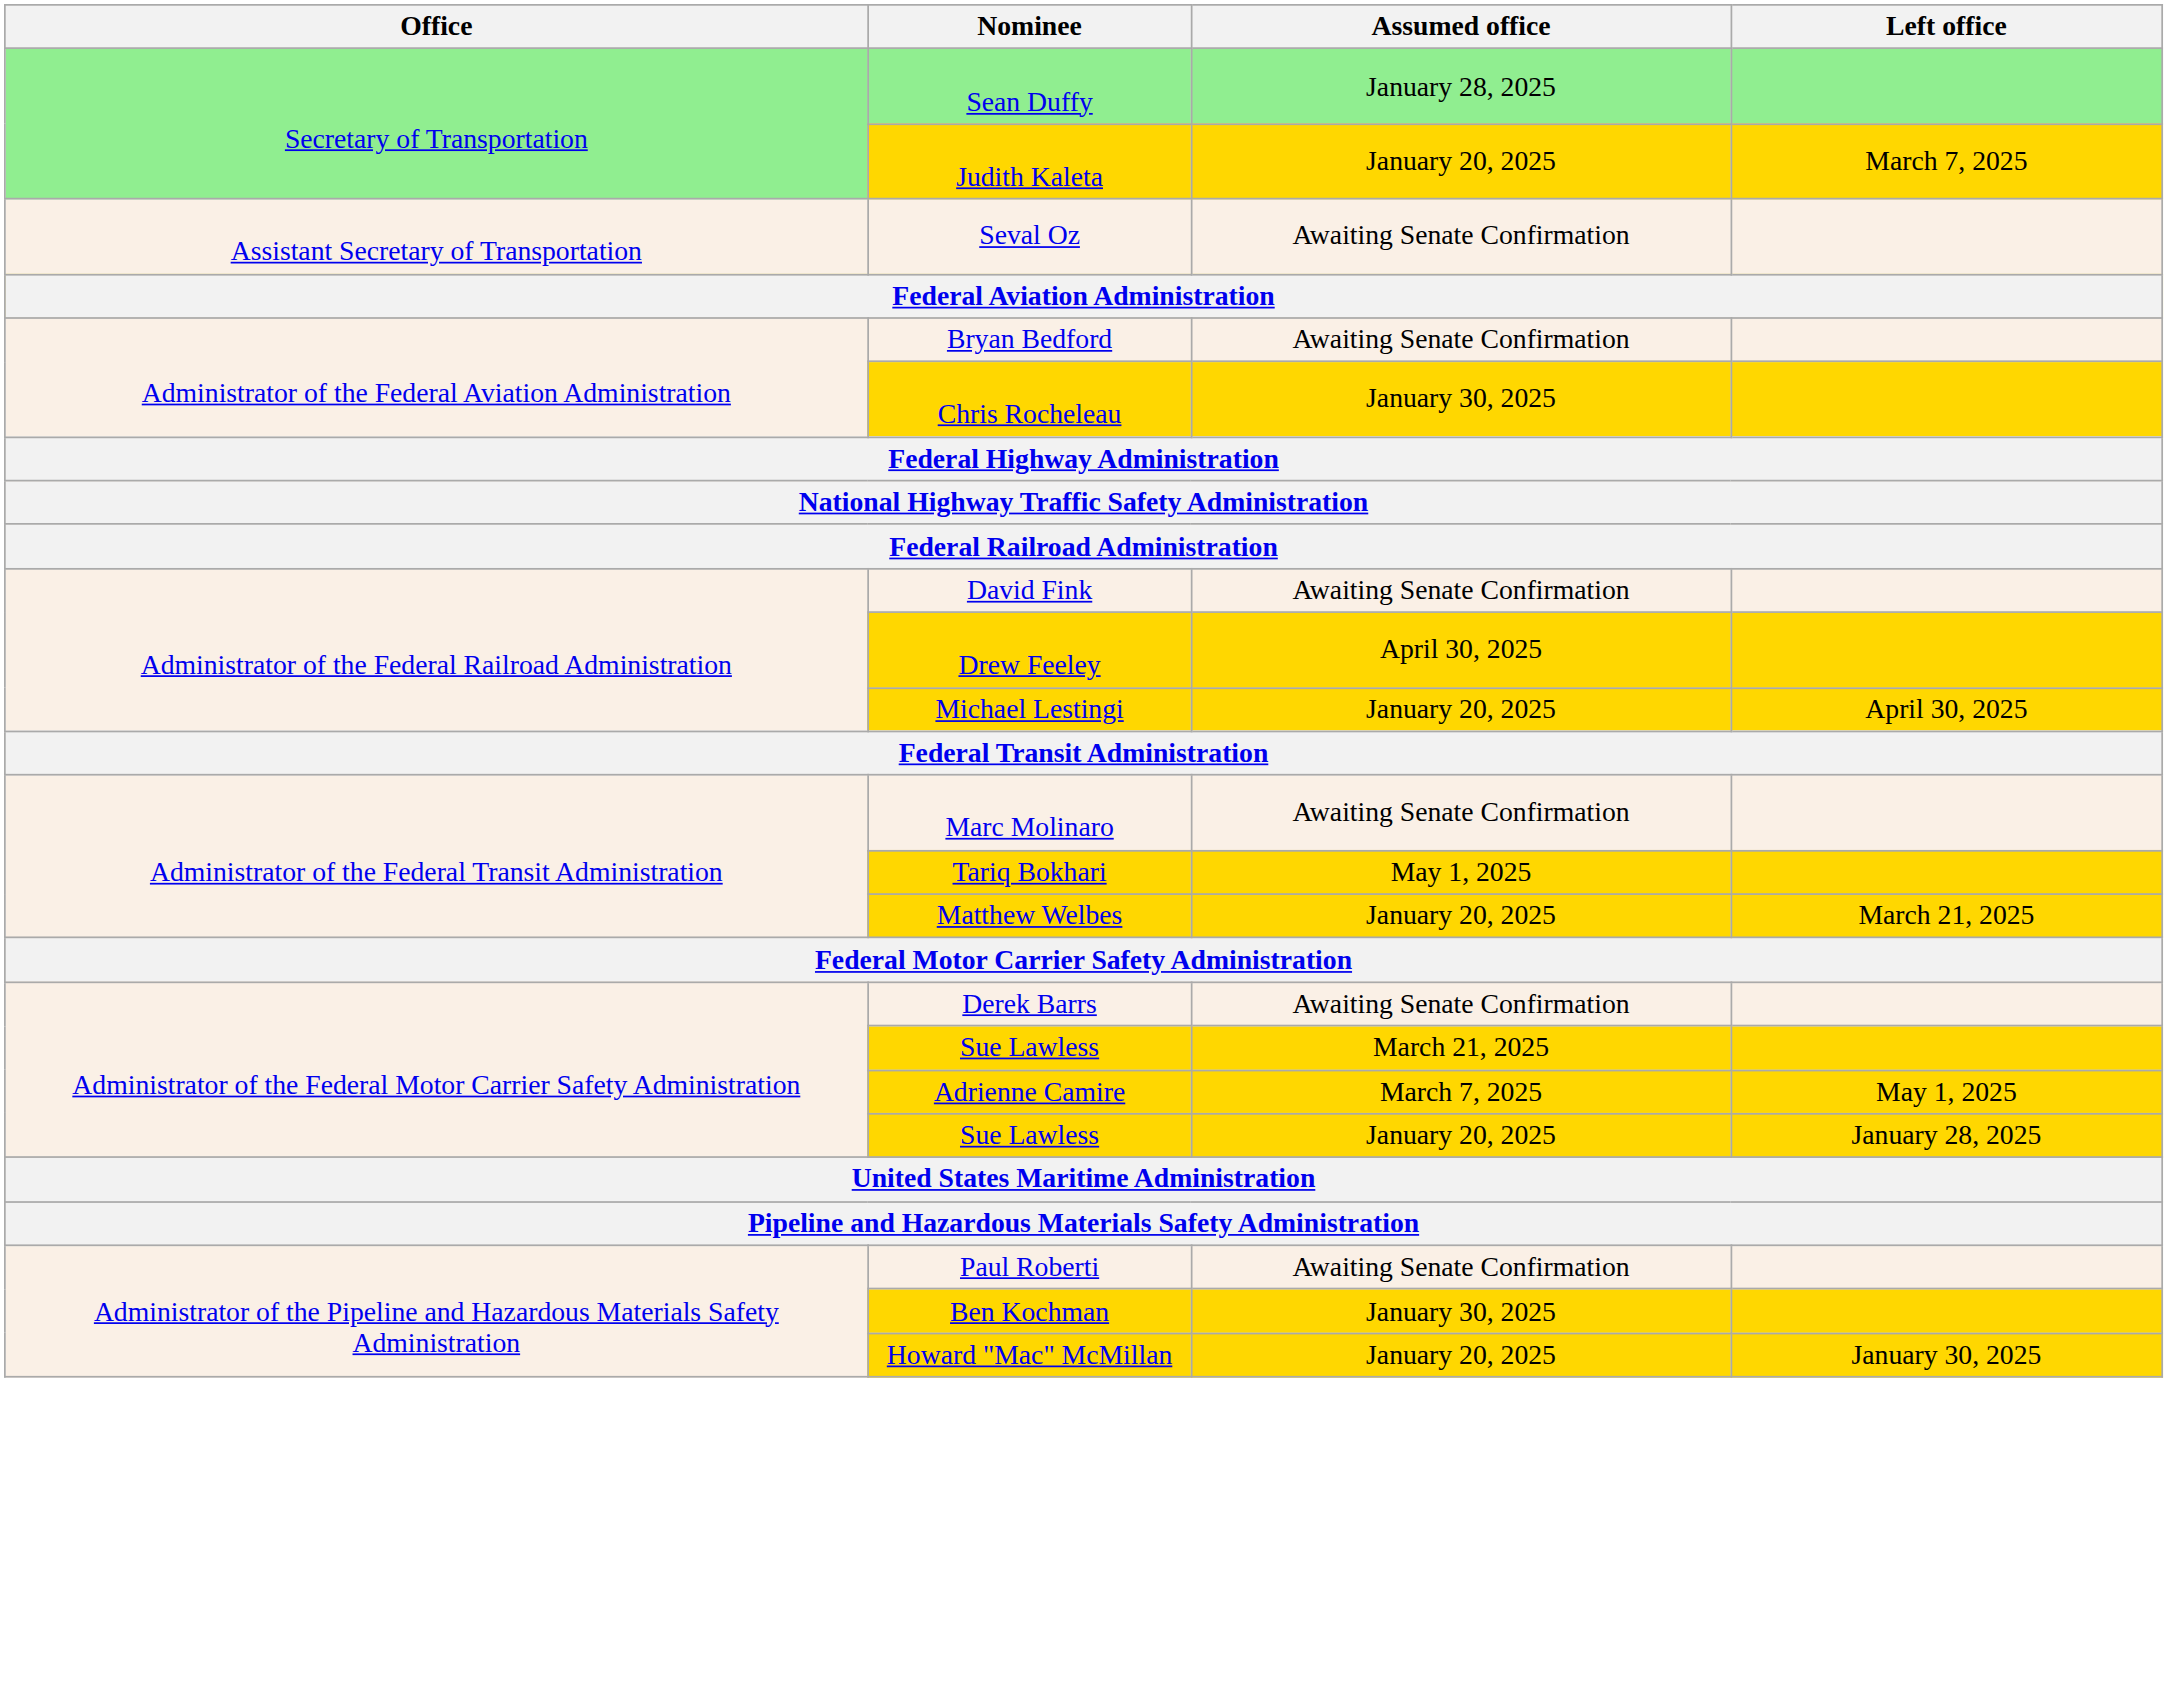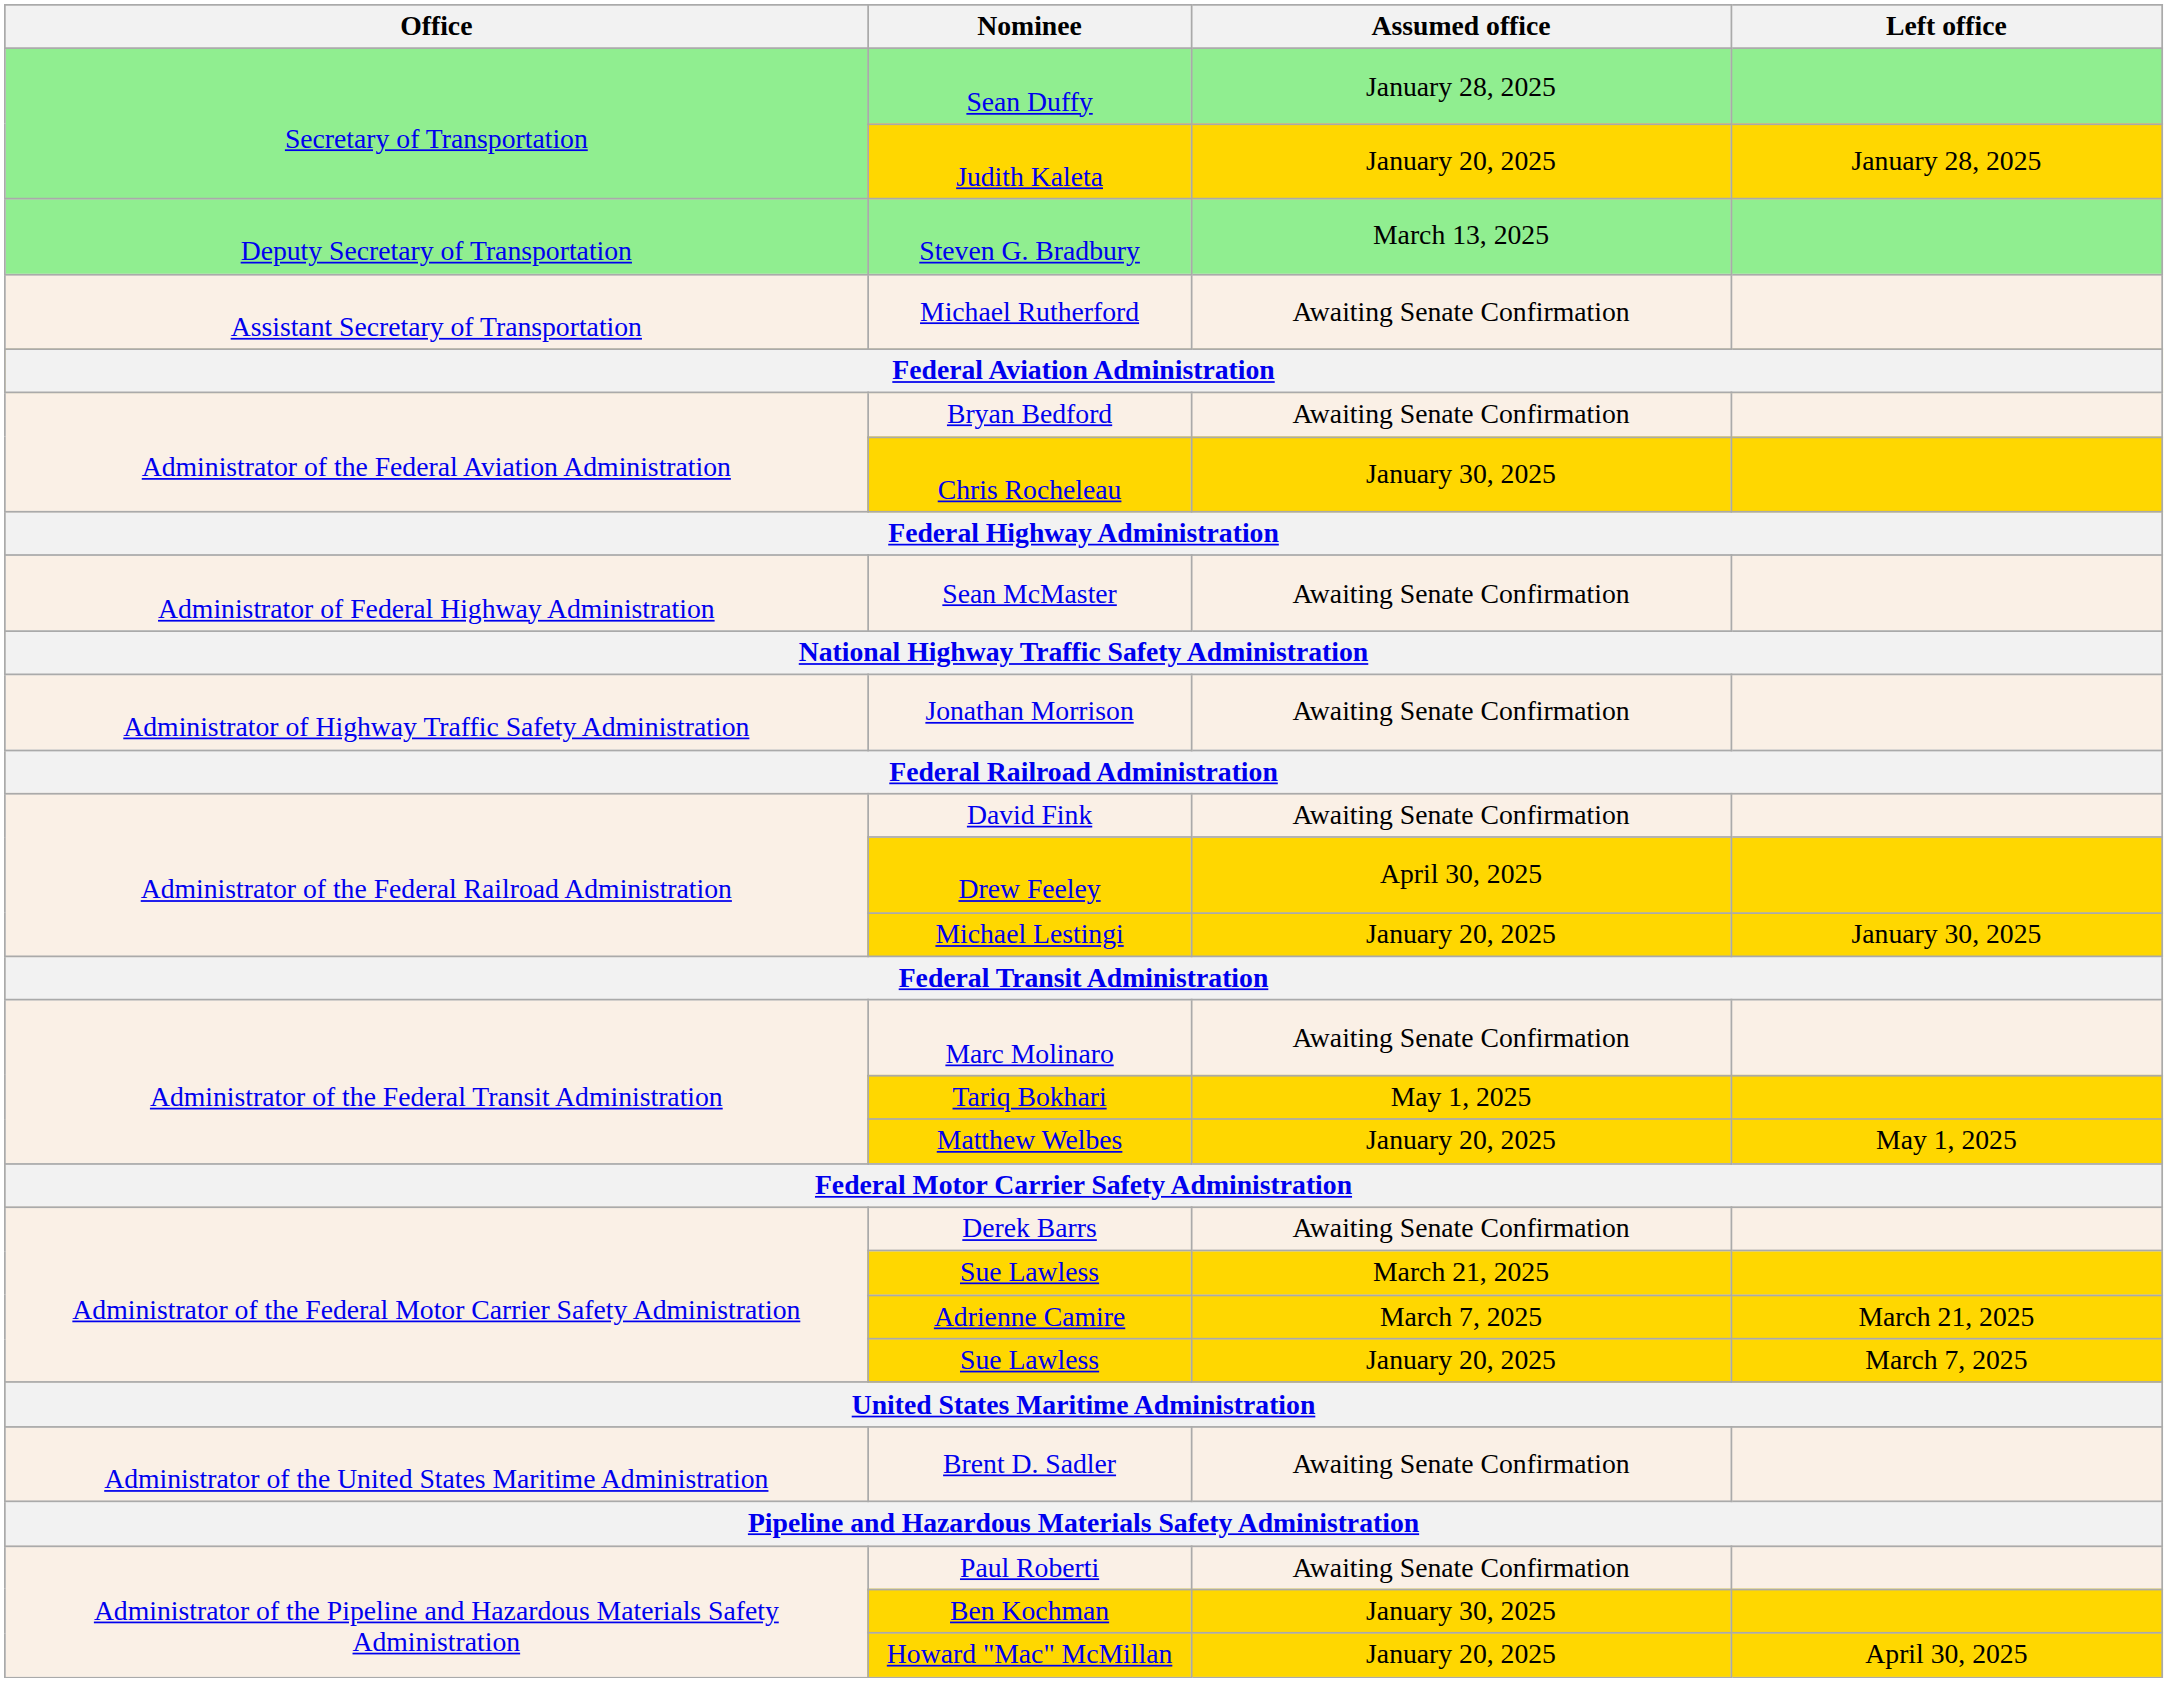Judith Kaleta | Left office: March 7, 2025 -> January 28, 2025
+ row: Deputy Secretary of Transportation | Steven G. Bradbury | March 13, 2025
- row: Assistant Secretary of Transportation | Seval Oz | Awaiting Senate Confirmation
+ row: Assistant Secretary of Transportation | Michael Rutherford | Awaiting Senate Confirmation
+ row: Administrator of Federal Highway Administration | Sean McMaster | Awaiting Senate Confirmation
+ row: Administrator of Highway Traffic Safety Administration | Jonathan Morrison | Awaiting Senate Confirmation
Michael Lestingi | Left office: April 30, 2025 -> January 30, 2025
Matthew Welbes | Left office: March 21, 2025 -> May 1, 2025
Adrienne Camire | Left office: May 1, 2025 -> March 21, 2025
Sue Lawless / January 20, 2025 | Left office: January 28, 2025 -> March 7, 2025
+ row: Administrator of the United States Maritime Administration | Brent D. Sadler | Awaiting Senate Confirmation
Howard "Mac" McMillan | Left office: January 30, 2025 -> April 30, 2025
